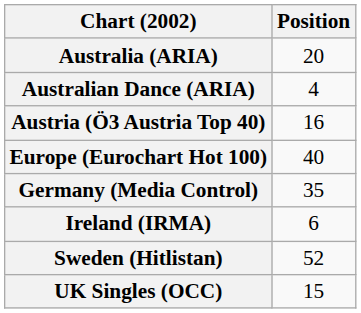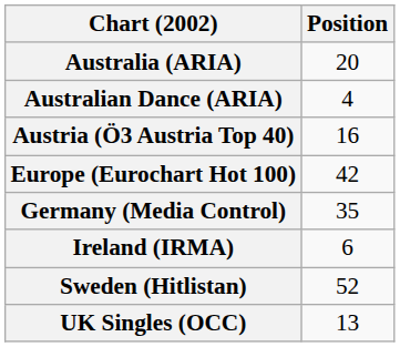Europe (Eurochart Hot 100) | Position: 40 -> 42
UK Singles (OCC) | Position: 15 -> 13
